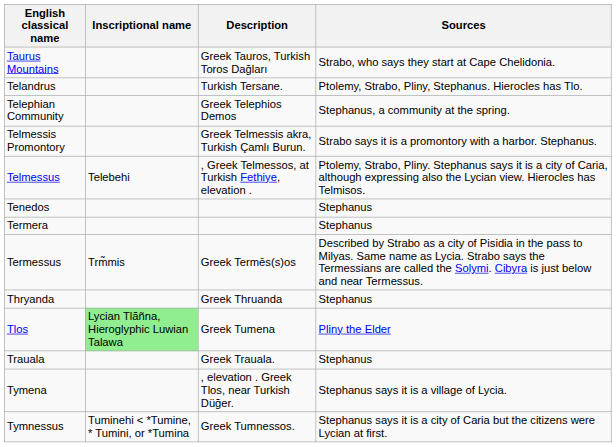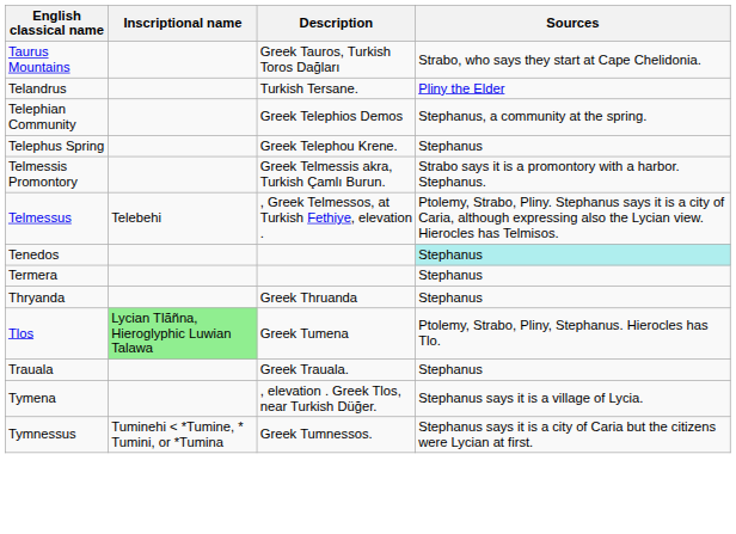Telandrus | Sources: Ptolemy, Strabo, Pliny, Stephanus. Hierocles has Tlo. -> Pliny the Elder
+ row: Telephus Spring | Greek Telephou Krene. | Stephanus
Tenedos | Sources: no background -> paleturquoise background
- row: Termessus | Trm̃mis | Greek Termēs(s)os | Described by Strabo as a city of Pisidia in the pass to Milyas. Same name as Lycia. Strabo says the Termessians are called the Solymi. Cibyra is just below and near Termessus.
Tlos | Sources: Pliny the Elder -> Ptolemy, Strabo, Pliny, Stephanus. Hierocles has Tlo.
